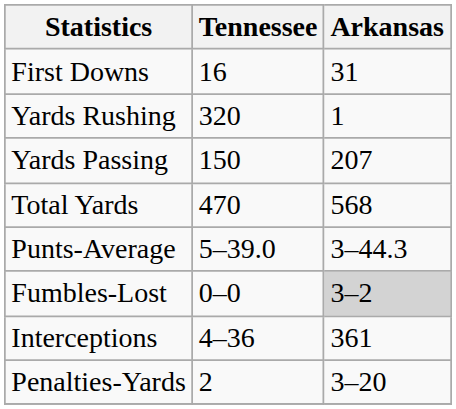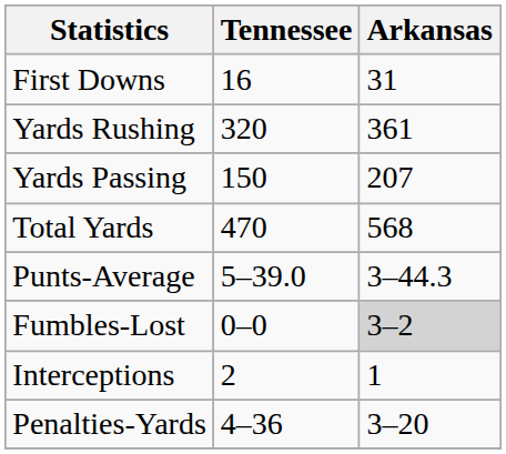Yards Rushing | Arkansas: 1 -> 361
Interceptions | Tennessee: 4–36 -> 2
Interceptions | Arkansas: 361 -> 1
Penalties-Yards | Tennessee: 2 -> 4–36
